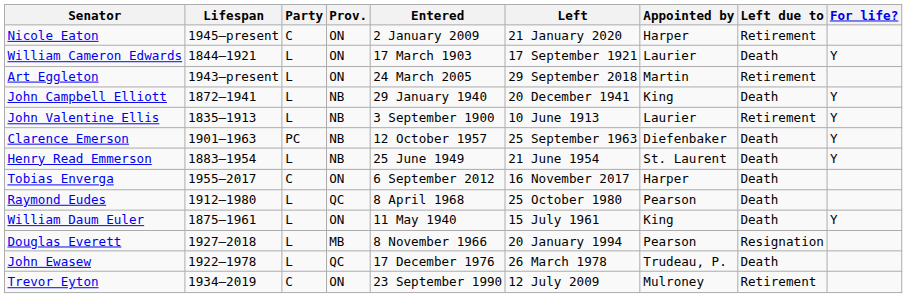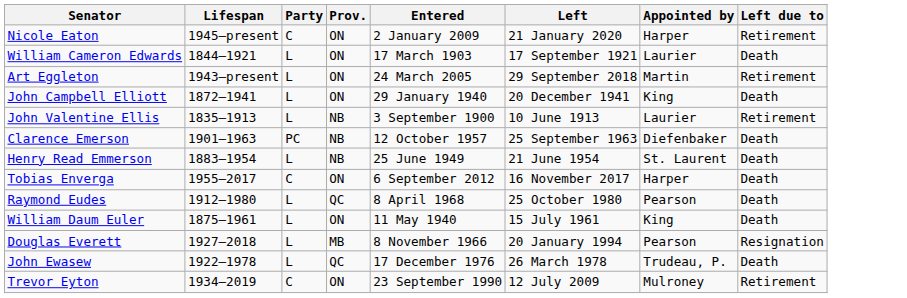- column: For life? | Y | Y | Y | Y | Y | Y
John Campbell Elliott | Prov.: NB -> ON
